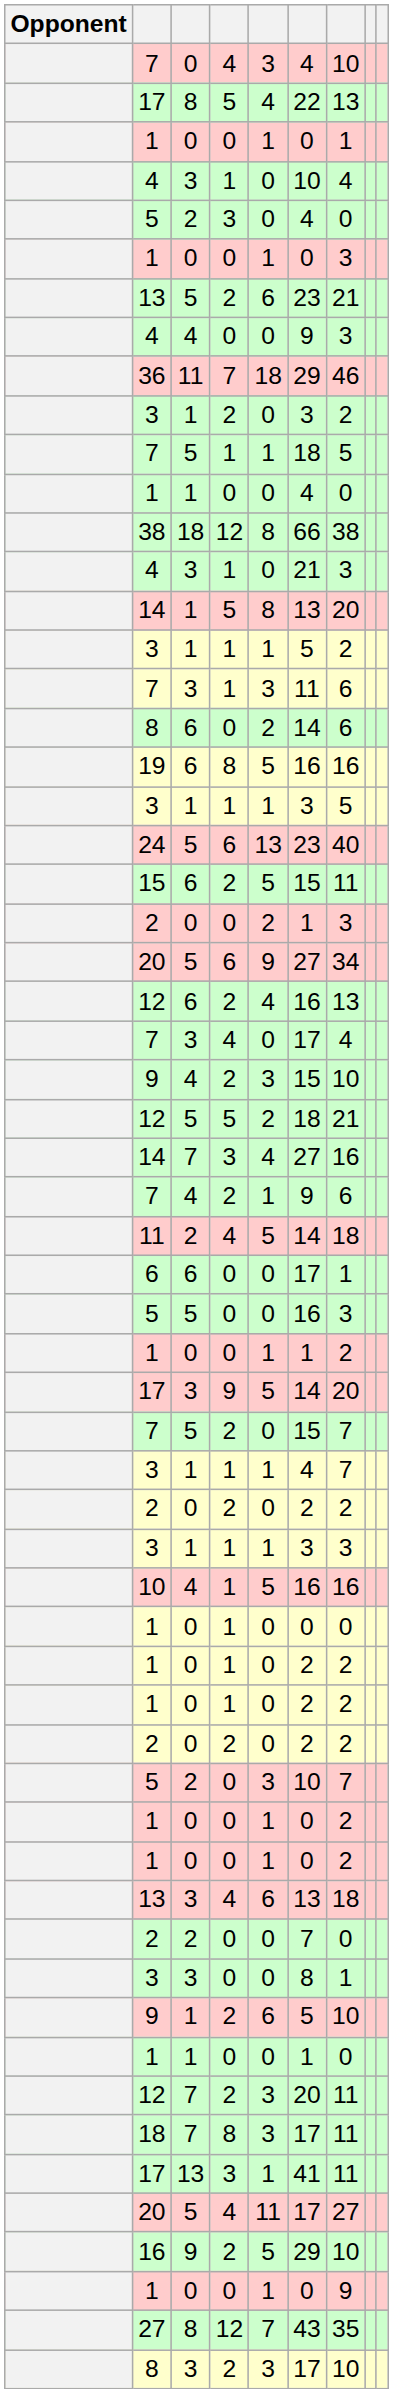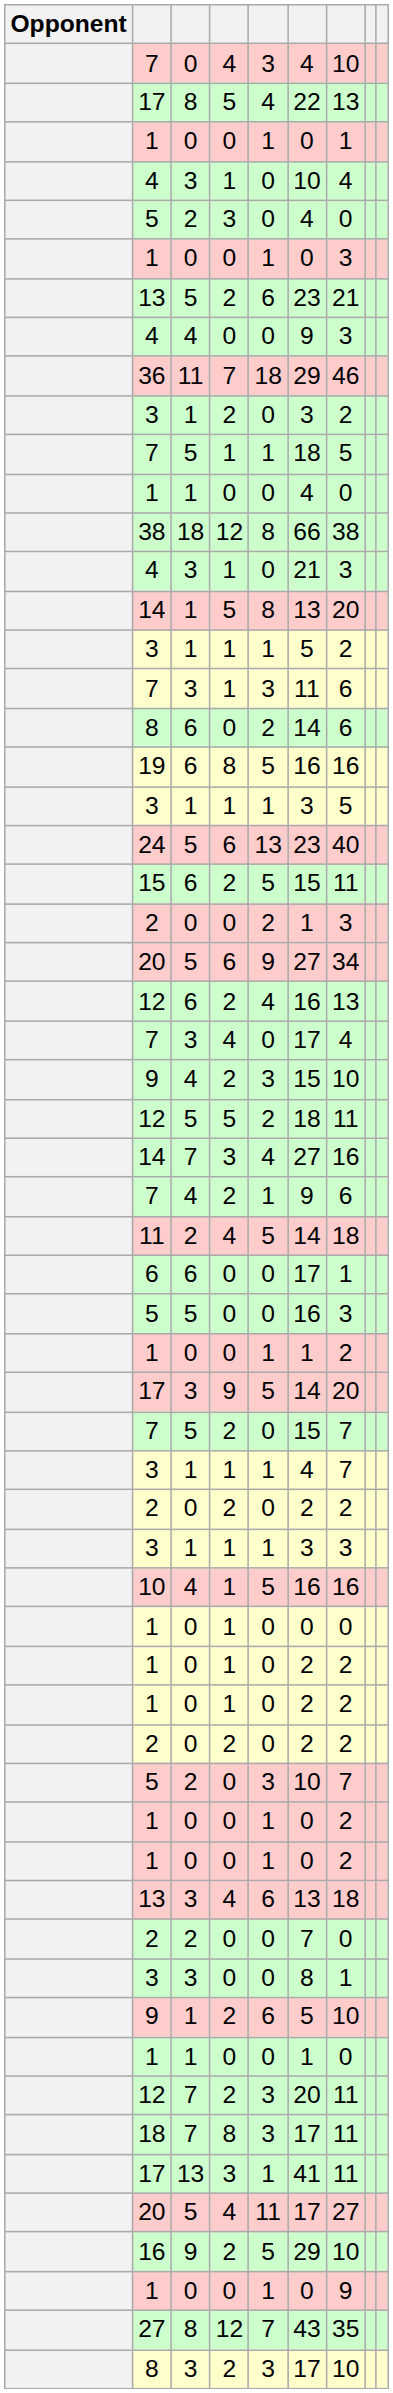12 / 5 | column 7: 21 -> 11
